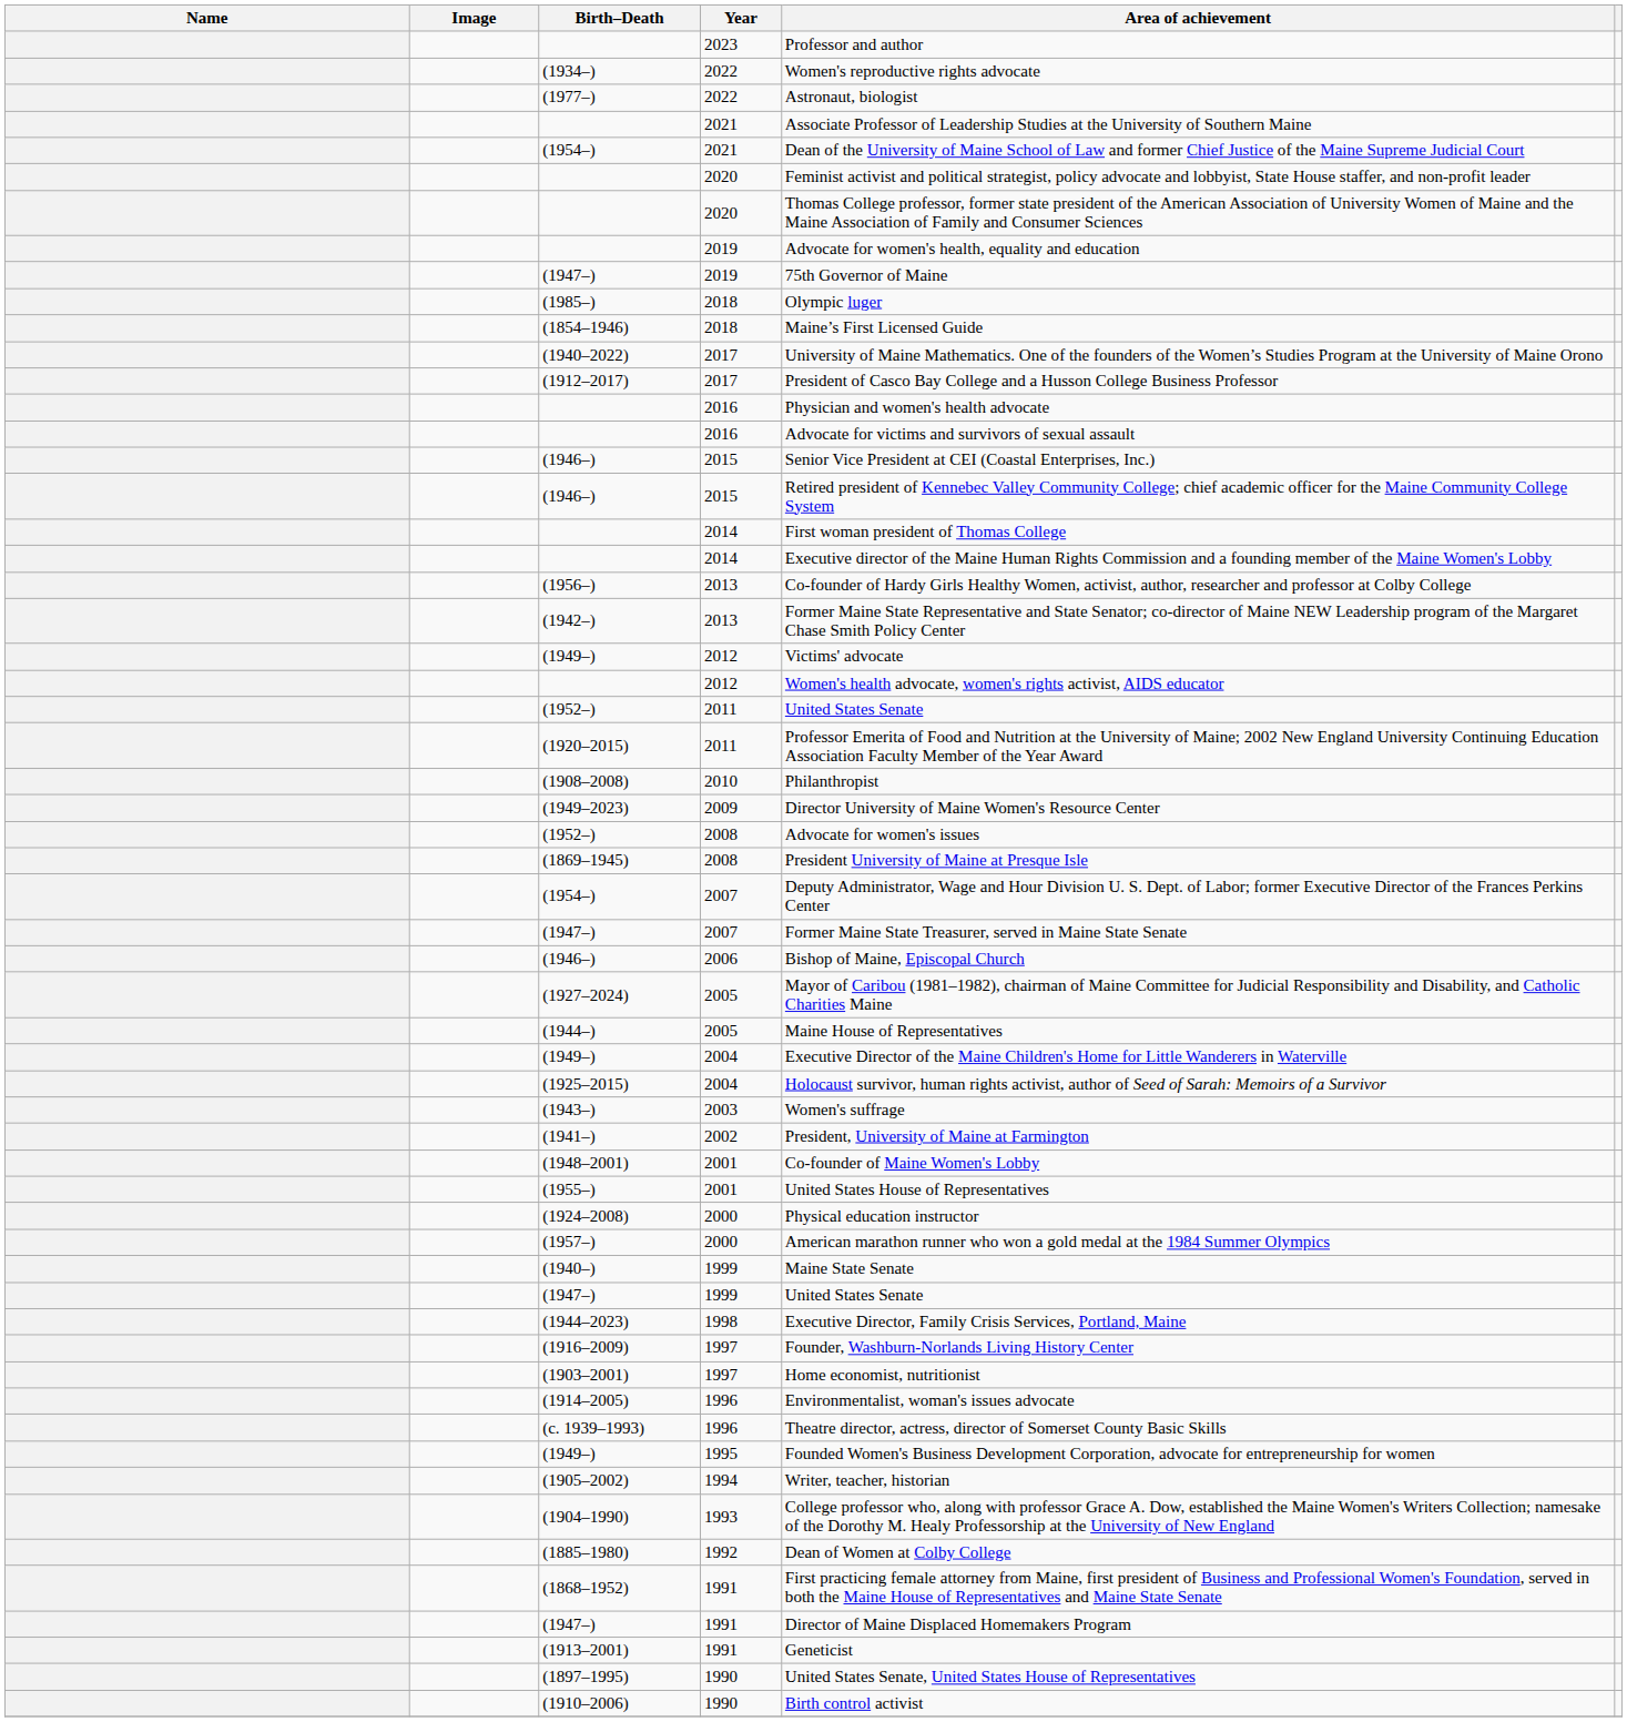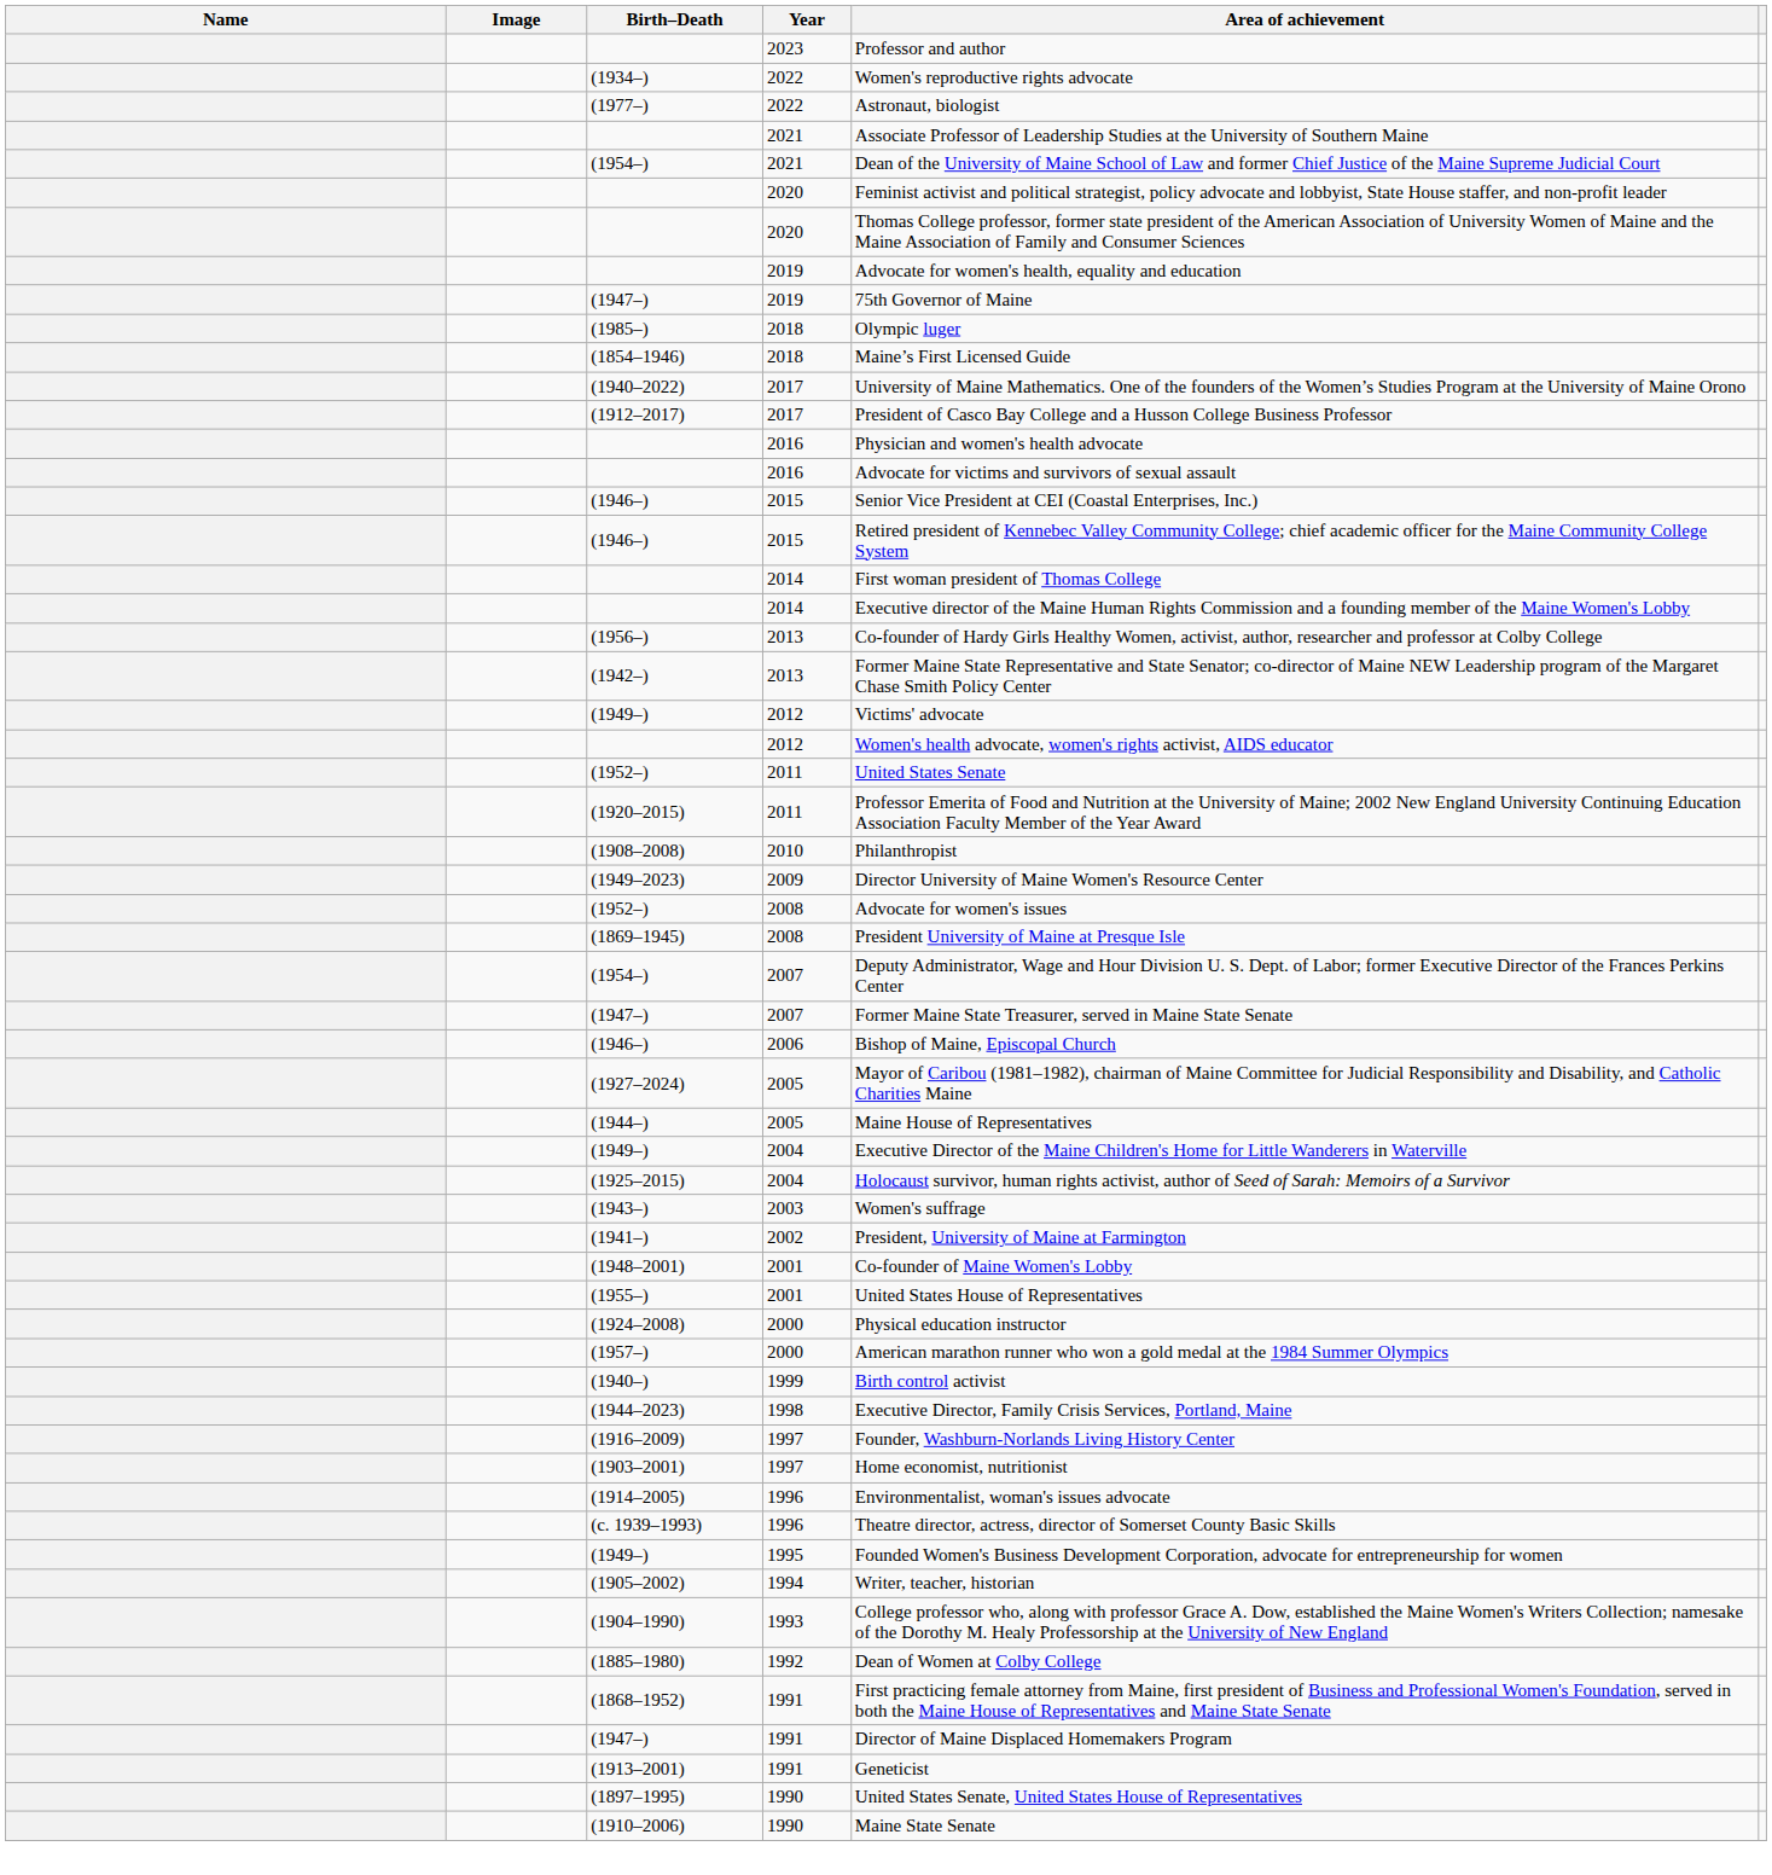(1940–) | Area of achievement: Maine State Senate -> Birth control activist
- row: (1947–) | 1999 | United States Senate
(1910–2006) | Area of achievement: Birth control activist -> Maine State Senate
